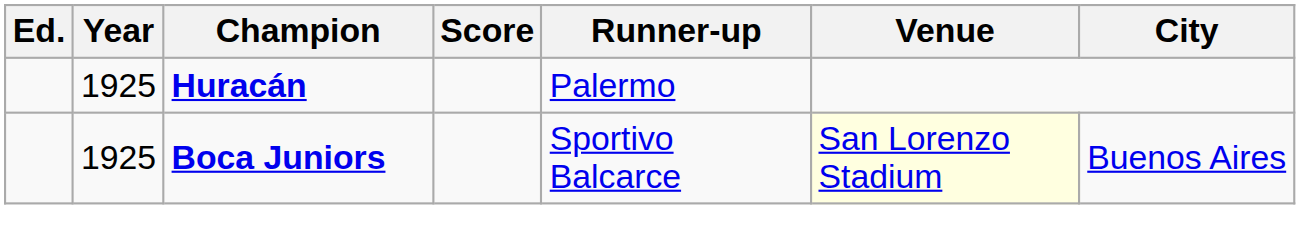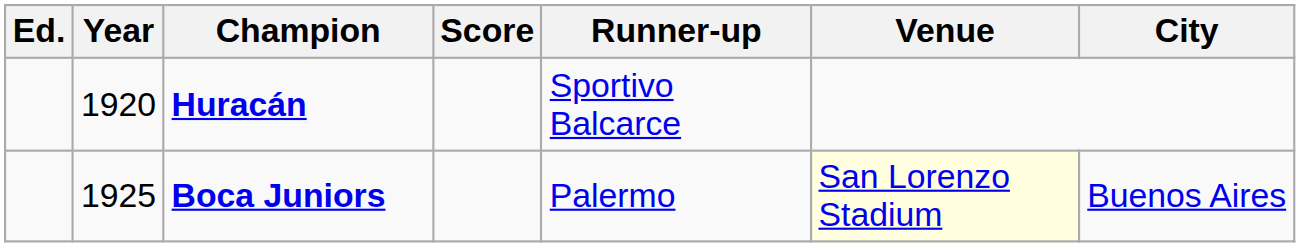Huracán | Year: 1925 -> 1920
Huracán | Runner-up: Palermo -> Sportivo Balcarce
Boca Juniors | Runner-up: Sportivo Balcarce -> Palermo
